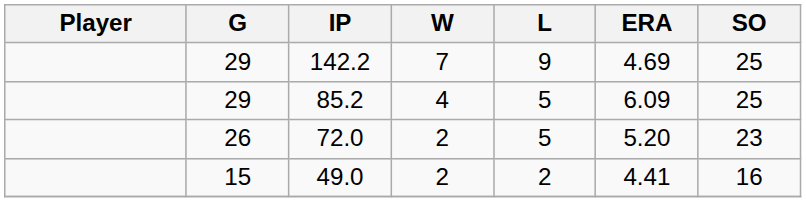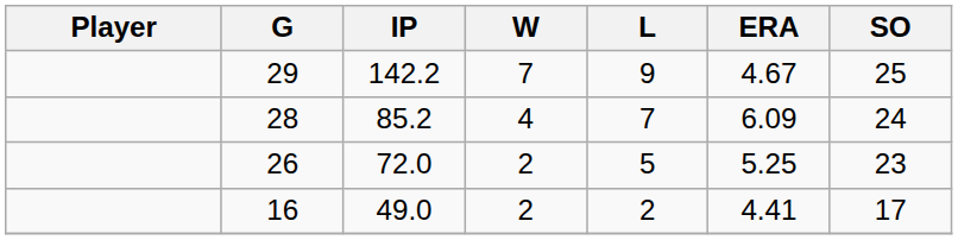142.2 | ERA: 4.69 -> 4.67
85.2 | G: 29 -> 28
85.2 | L: 5 -> 7
85.2 | SO: 25 -> 24
72.0 | ERA: 5.20 -> 5.25
49.0 | G: 15 -> 16
49.0 | SO: 16 -> 17
